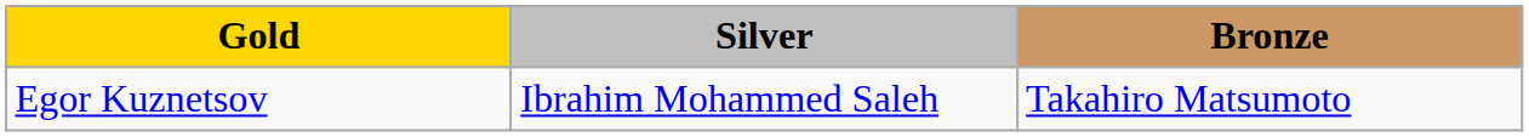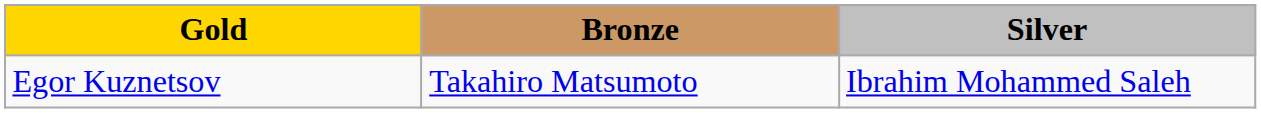columns swapped: Silver <-> Bronze
